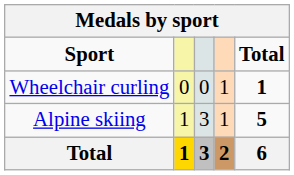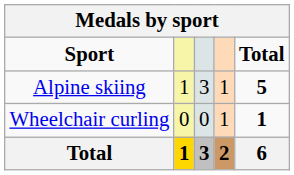rows swapped: Alpine skiing <-> Wheelchair curling
